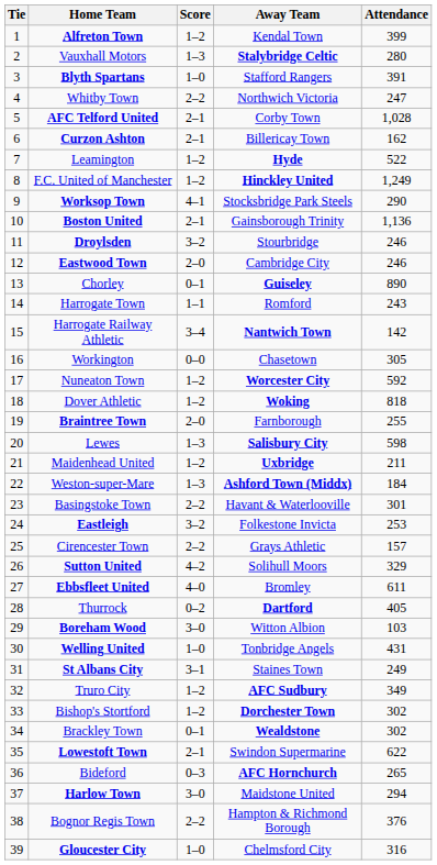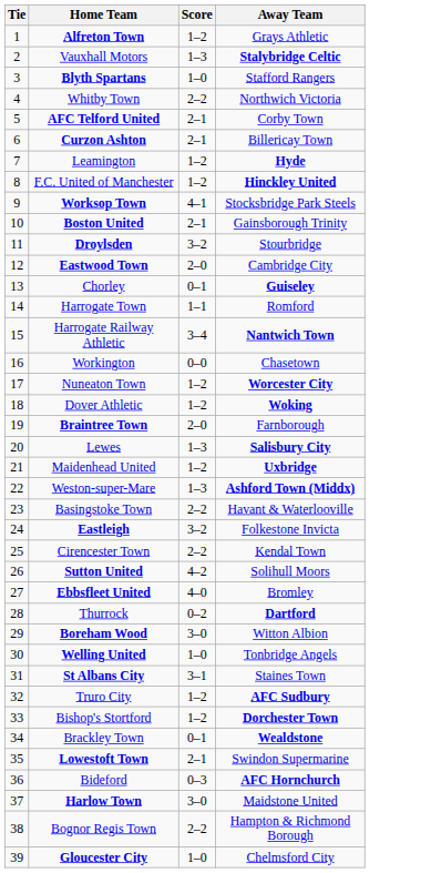- column: Attendance | 399 | 280 | 391 | 247 | 1,028 | 162 | 522 | 1,249 | 290 | 1,136 | 246 | 246 | 890 | 243 | 142 | 305 | 592 | 818 | 255 | 598 | 211 | 184 | 301 | 253 | 157 | 329 | 611 | 405 | 103 | 431 | 249 | 349 | 302 | 302 | 622 | 265 | 294 | 376 | 316
Alfreton Town | Away Team: Kendal Town -> Grays Athletic
Cirencester Town | Away Team: Grays Athletic -> Kendal Town
